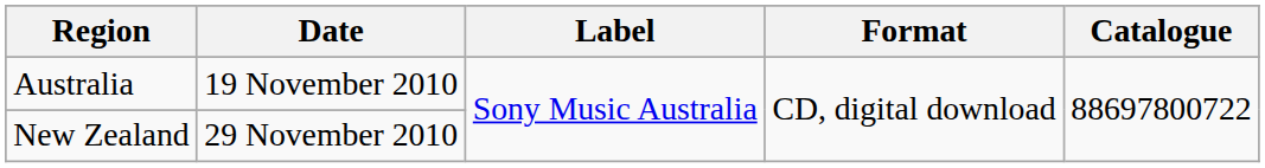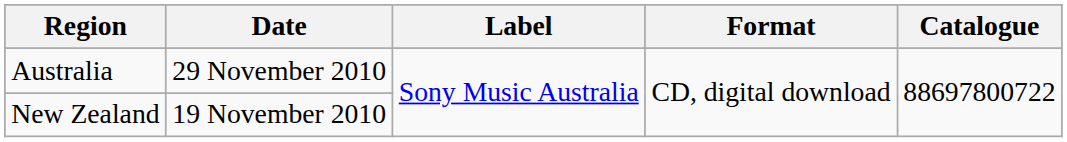Australia | Date: 19 November 2010 -> 29 November 2010
New Zealand | Date: 29 November 2010 -> 19 November 2010
